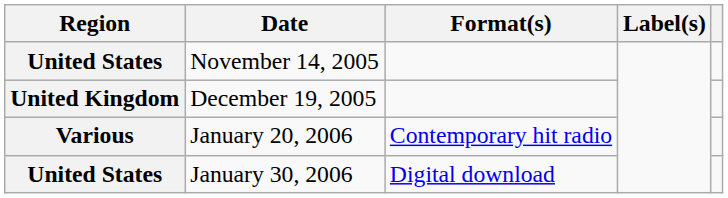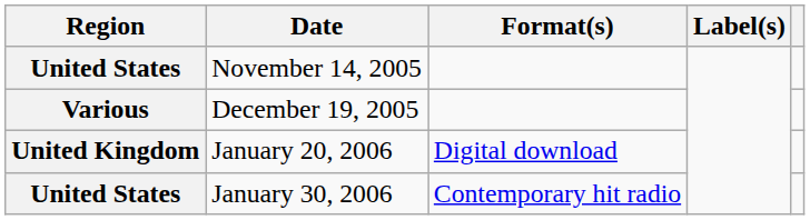December 19, 2005 | Region: United Kingdom -> Various
January 20, 2006 | Region: Various -> United Kingdom
January 20, 2006 | Format(s): Contemporary hit radio -> Digital download
January 30, 2006 | Format(s): Digital download -> Contemporary hit radio
